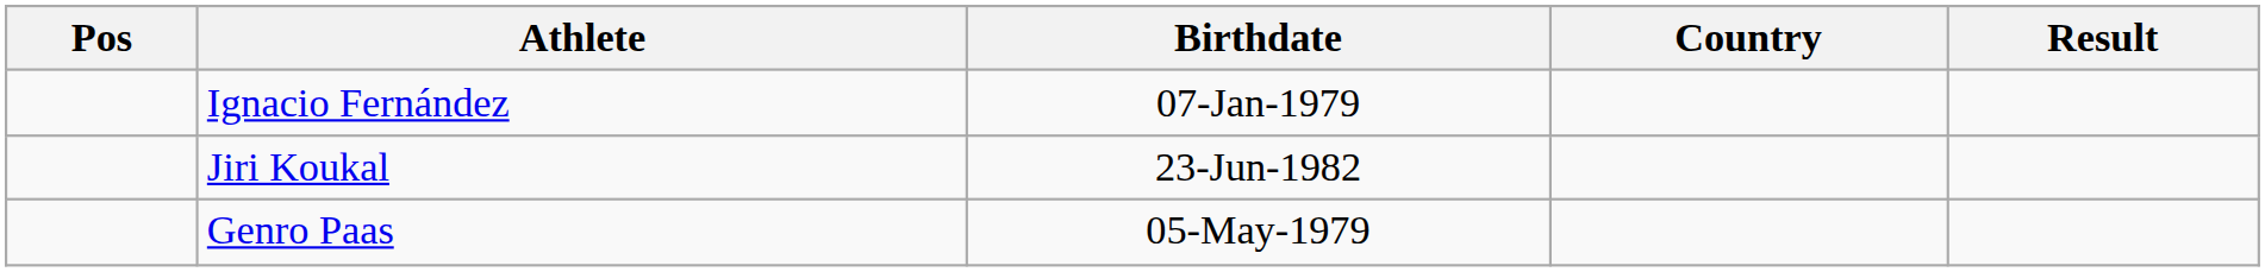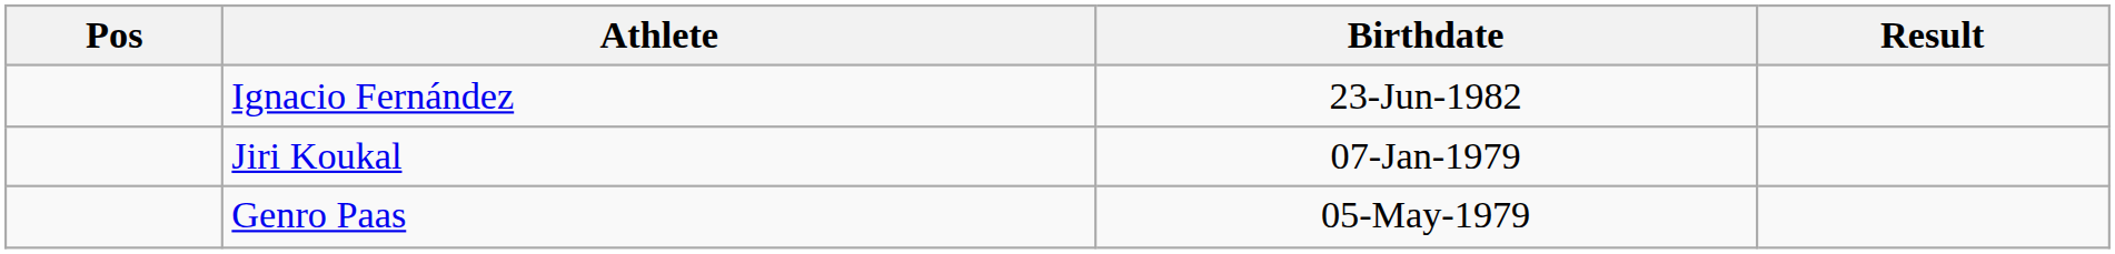- column: Country
Ignacio Fernández | Birthdate: 07-Jan-1979 -> 23-Jun-1982
Jiri Koukal | Birthdate: 23-Jun-1982 -> 07-Jan-1979
